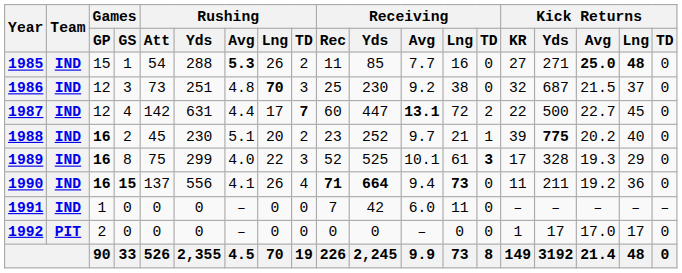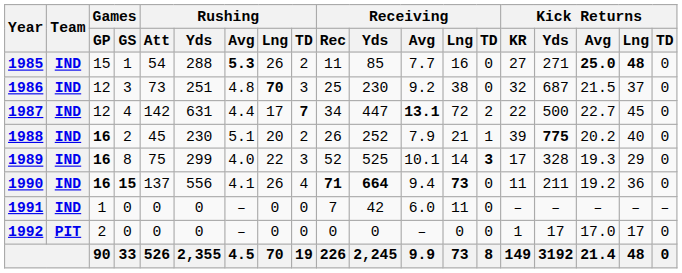1987 | Receiving / Rec: 60 -> 34
1988 | Receiving / Rec: 23 -> 26
1988 | Receiving / Avg: 9.7 -> 7.9
1989 | Receiving / Lng: 61 -> 14
